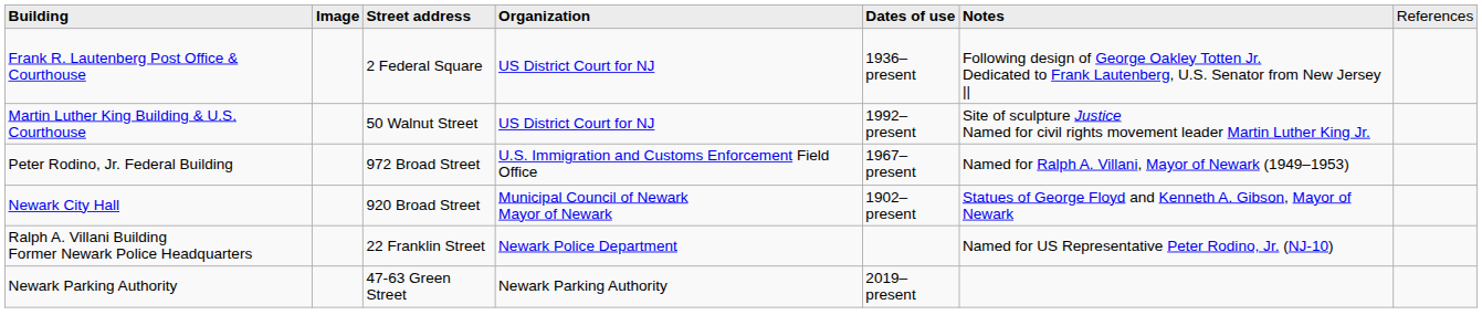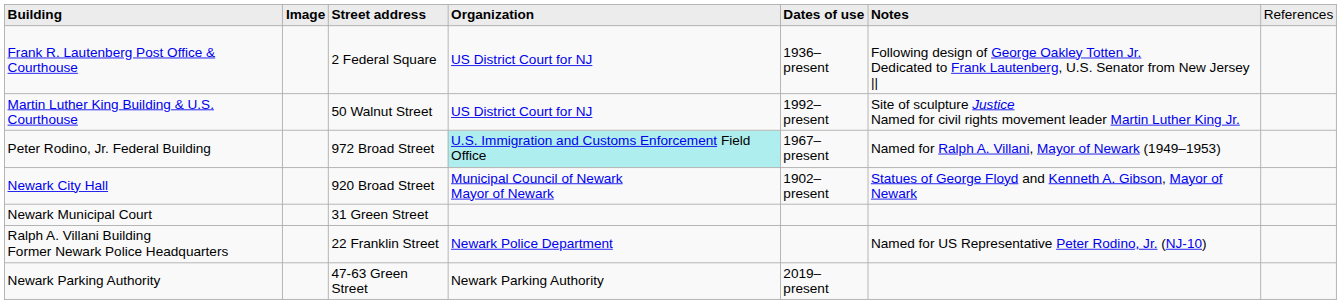Peter Rodino, Jr. Federal Building | column 4: no background -> paleturquoise background
+ row: Newark Municipal Court | 31 Green Street
